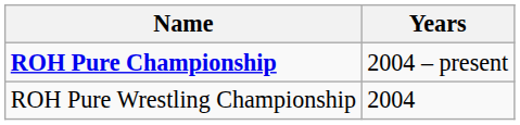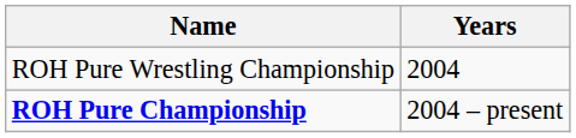rows swapped: ROH Pure Wrestling Championship <-> ROH Pure Championship
